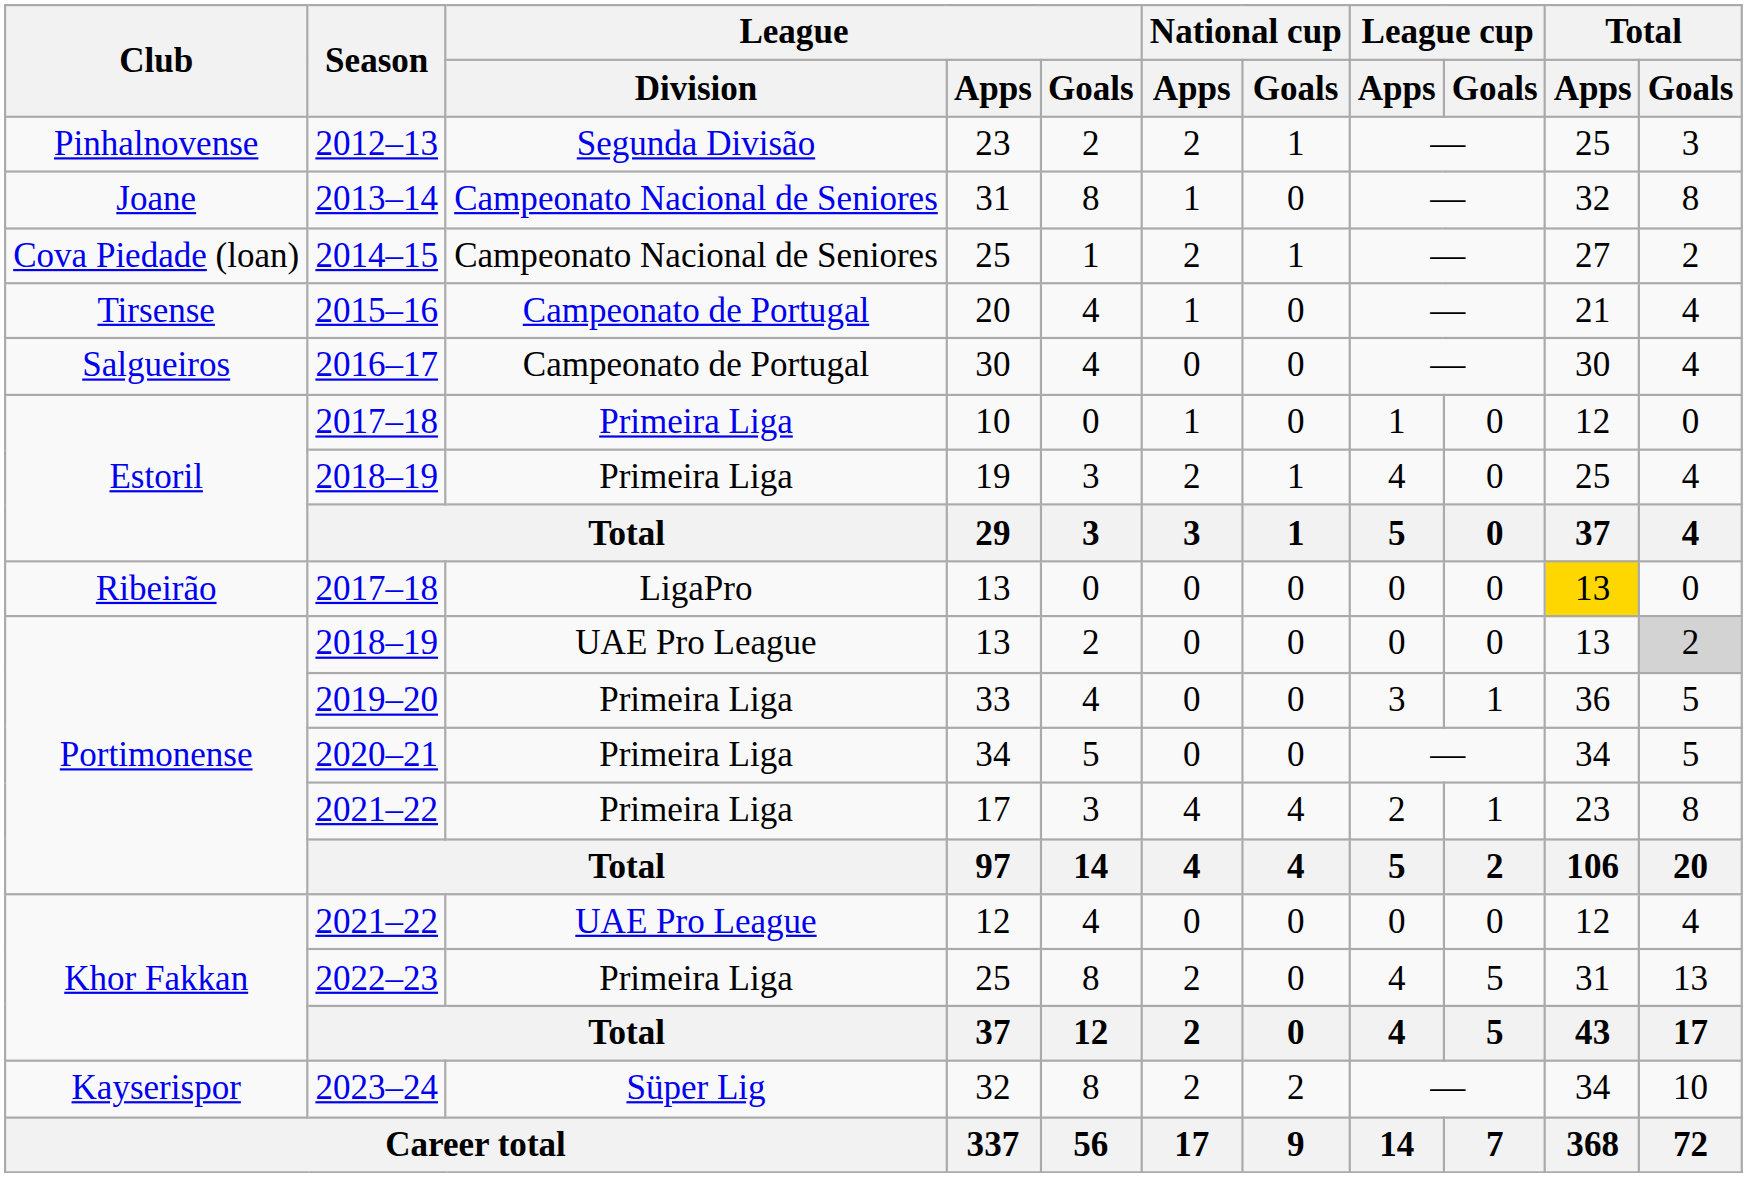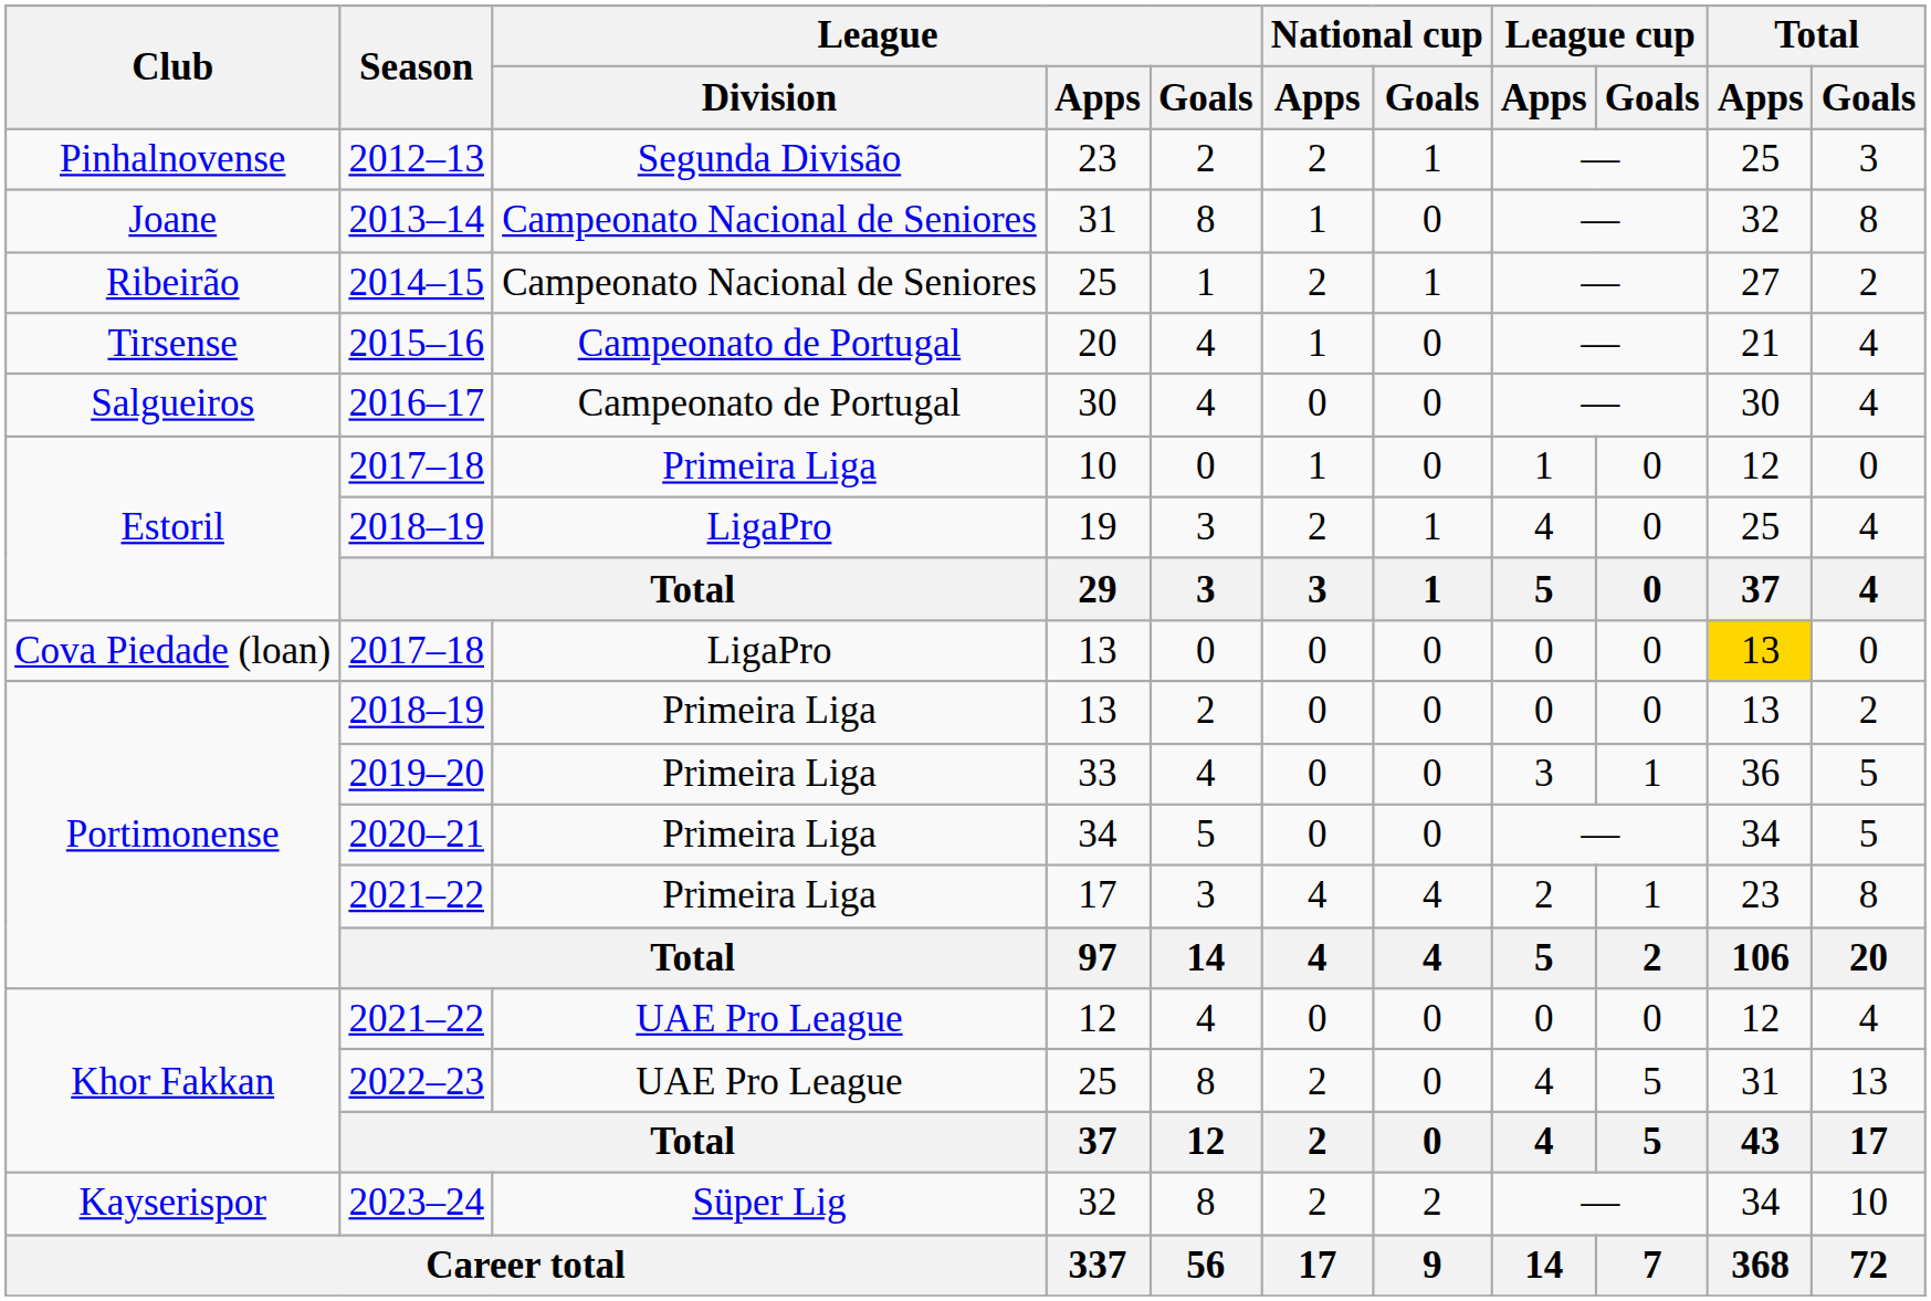2014–15 / 25 | Club: Cova Piedade (loan) -> Ribeirão
19 | League / Division: Primeira Liga -> LigaPro
2017–18 / 13 | Club: Ribeirão -> Cova Piedade (loan)
2018–19 / 13 | League / Division: UAE Pro League -> Primeira Liga
2018–19 / 13 | Total / Goals: lightgrey background -> no background
2022–23 / 25 | League / Division: Primeira Liga -> UAE Pro League
